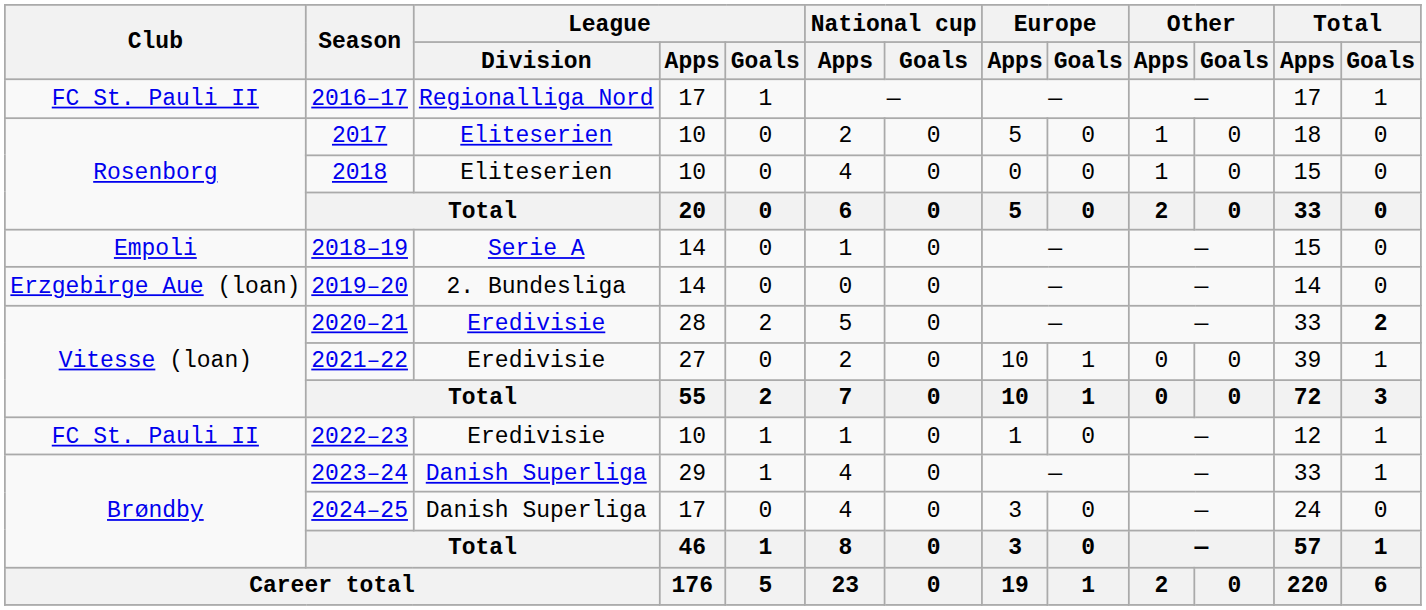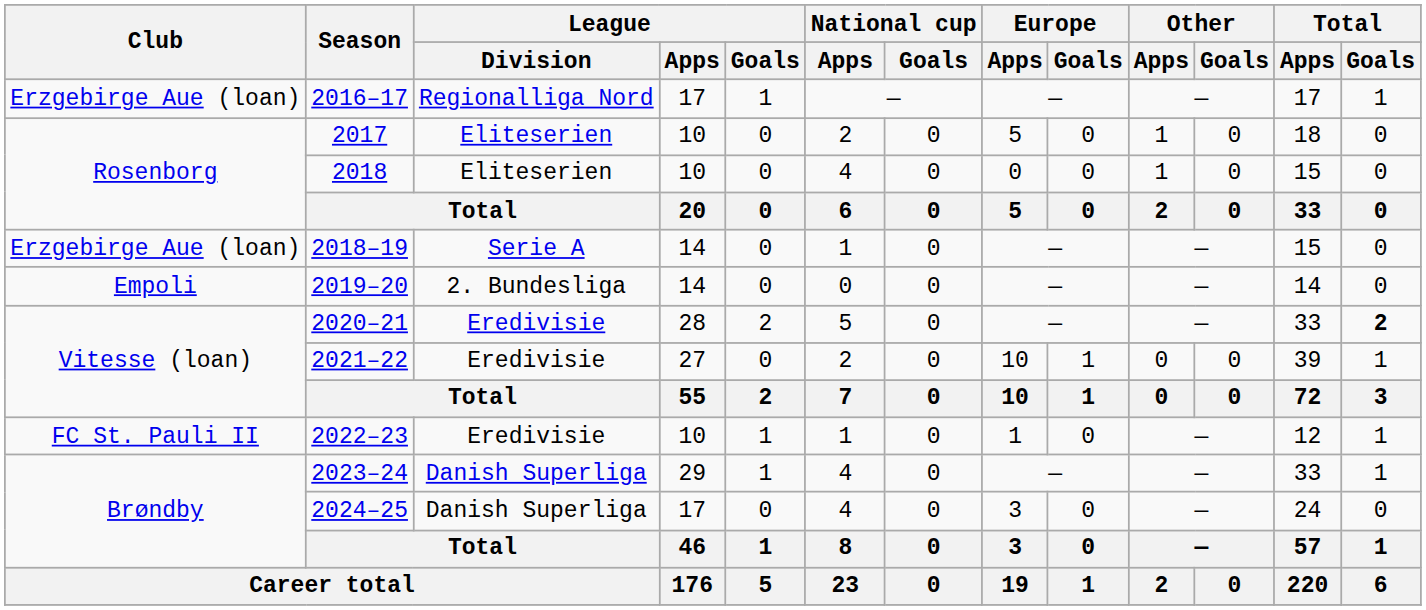2016–17 | Club: FC St. Pauli II -> Erzgebirge Aue (loan)
2018–19 | Club: Empoli -> Erzgebirge Aue (loan)
2019–20 | Club: Erzgebirge Aue (loan) -> Empoli
